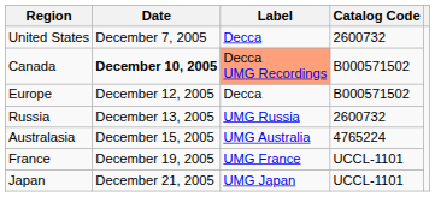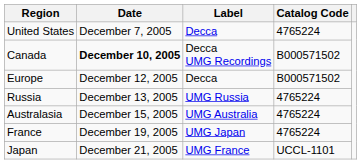United States | Catalog Code: 2600732 -> 4765224
Canada | Label: lightsalmon background -> no background
Russia | Catalog Code: 2600732 -> 4765224
France | Label: UMG France -> UMG Japan
France | Catalog Code: UCCL-1101 -> 4765224
Japan | Label: UMG Japan -> UMG France
